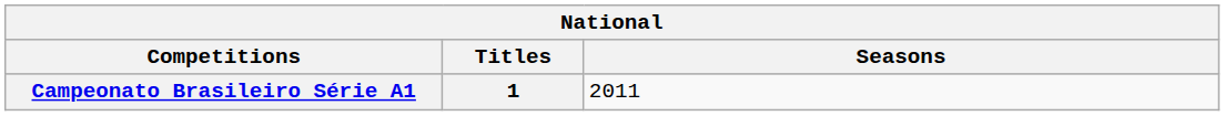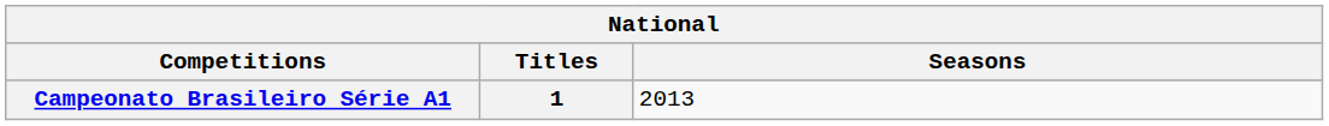Campeonato Brasileiro Série A1 | Seasons: 2011 -> 2013
